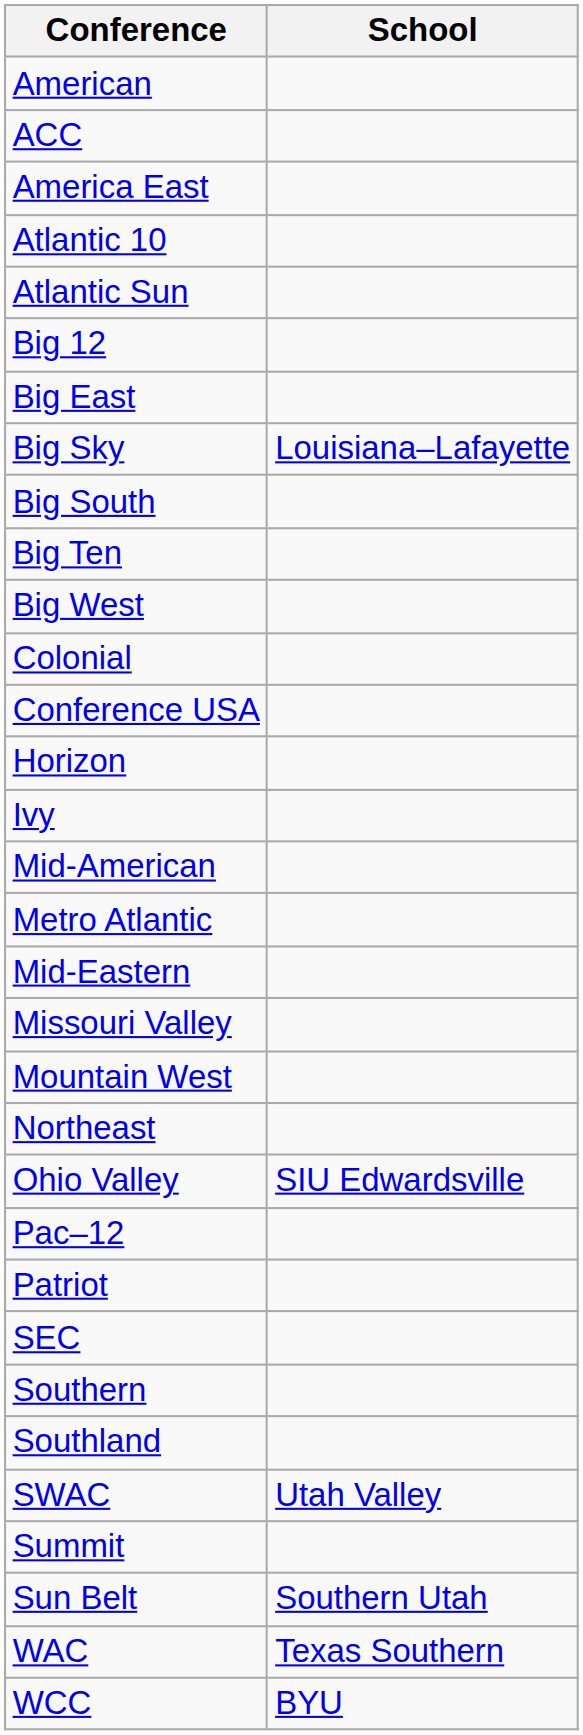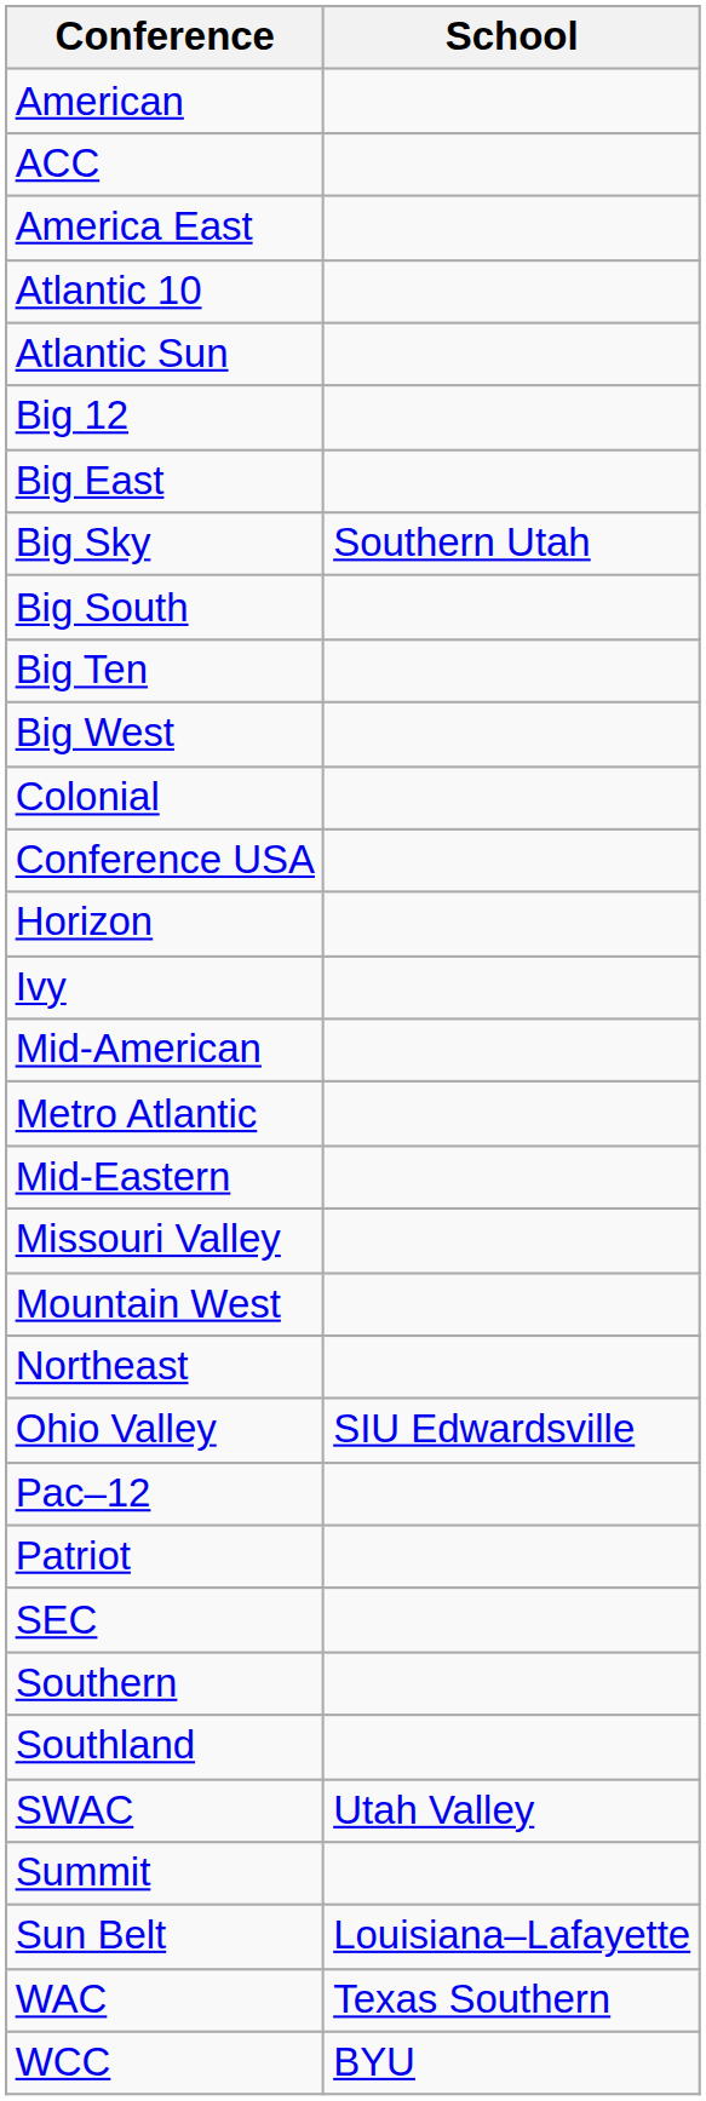Big Sky | School: Louisiana–Lafayette -> Southern Utah
Sun Belt | School: Southern Utah -> Louisiana–Lafayette
